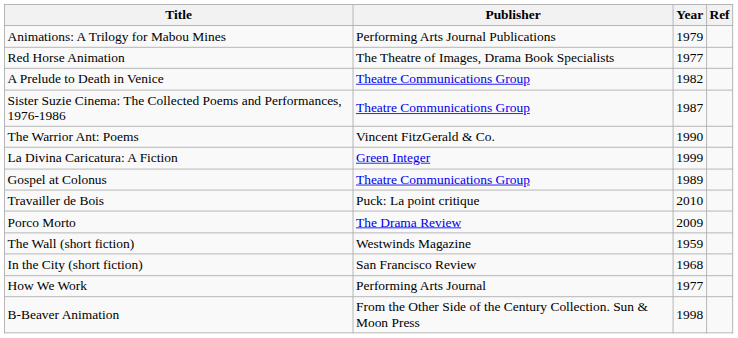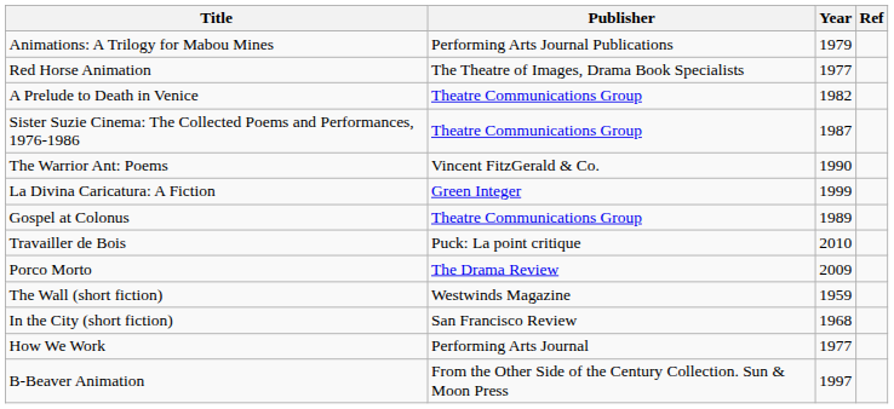B-Beaver Animation | Year: 1998 -> 1997
